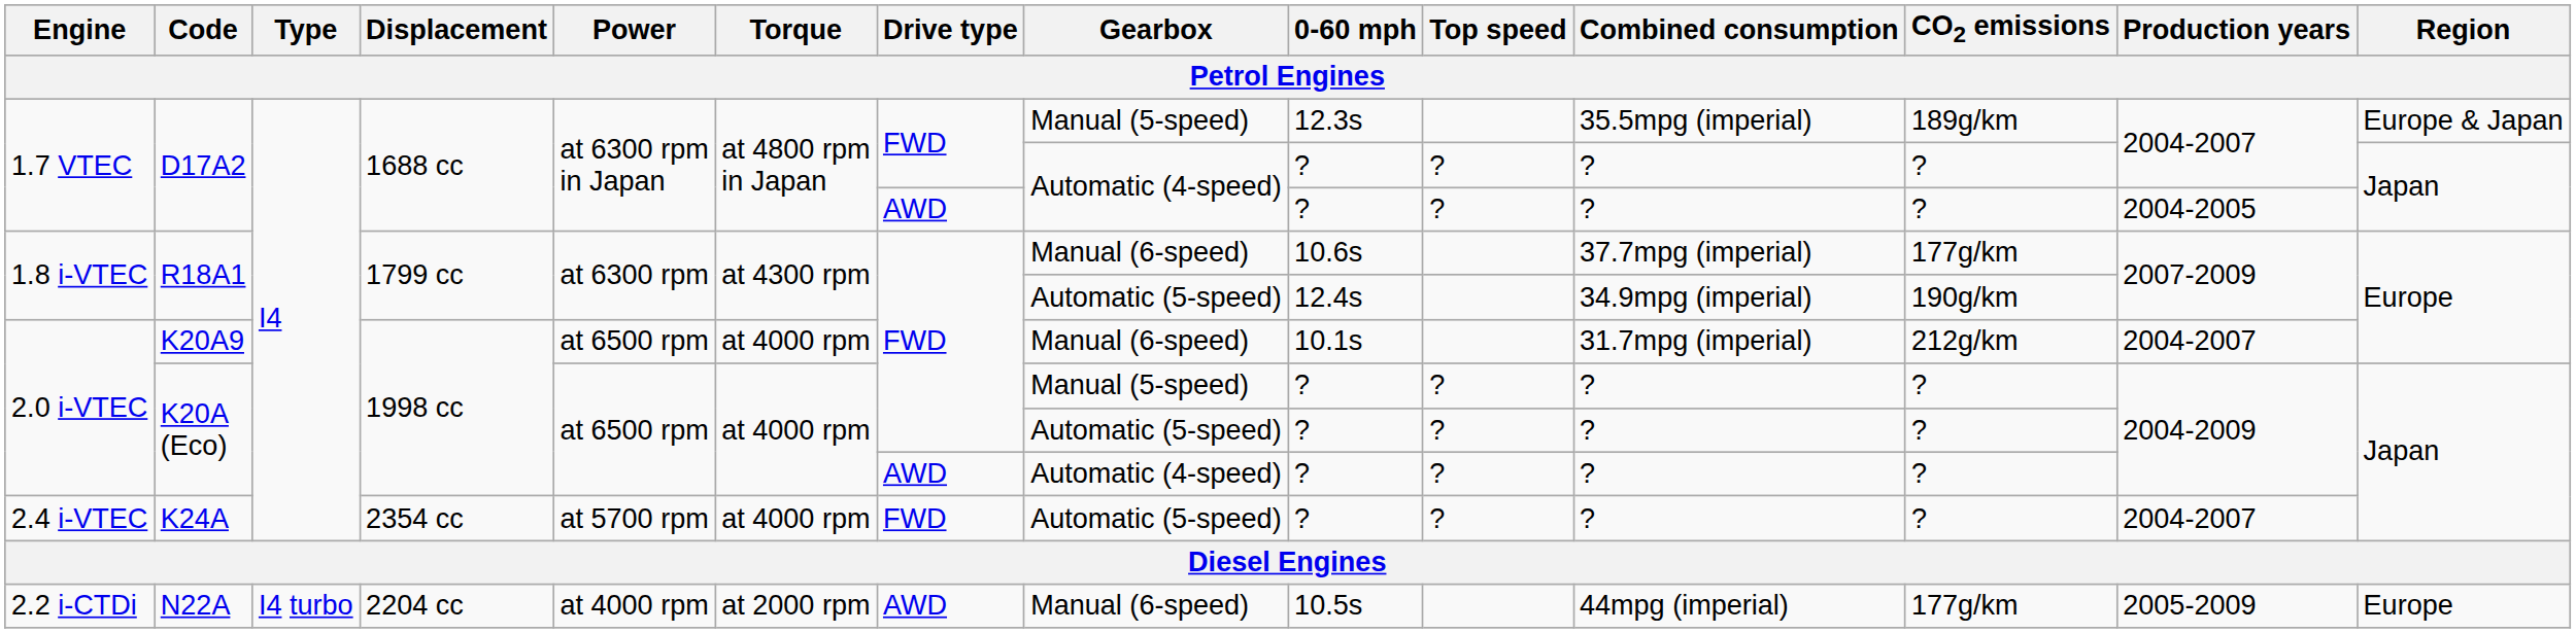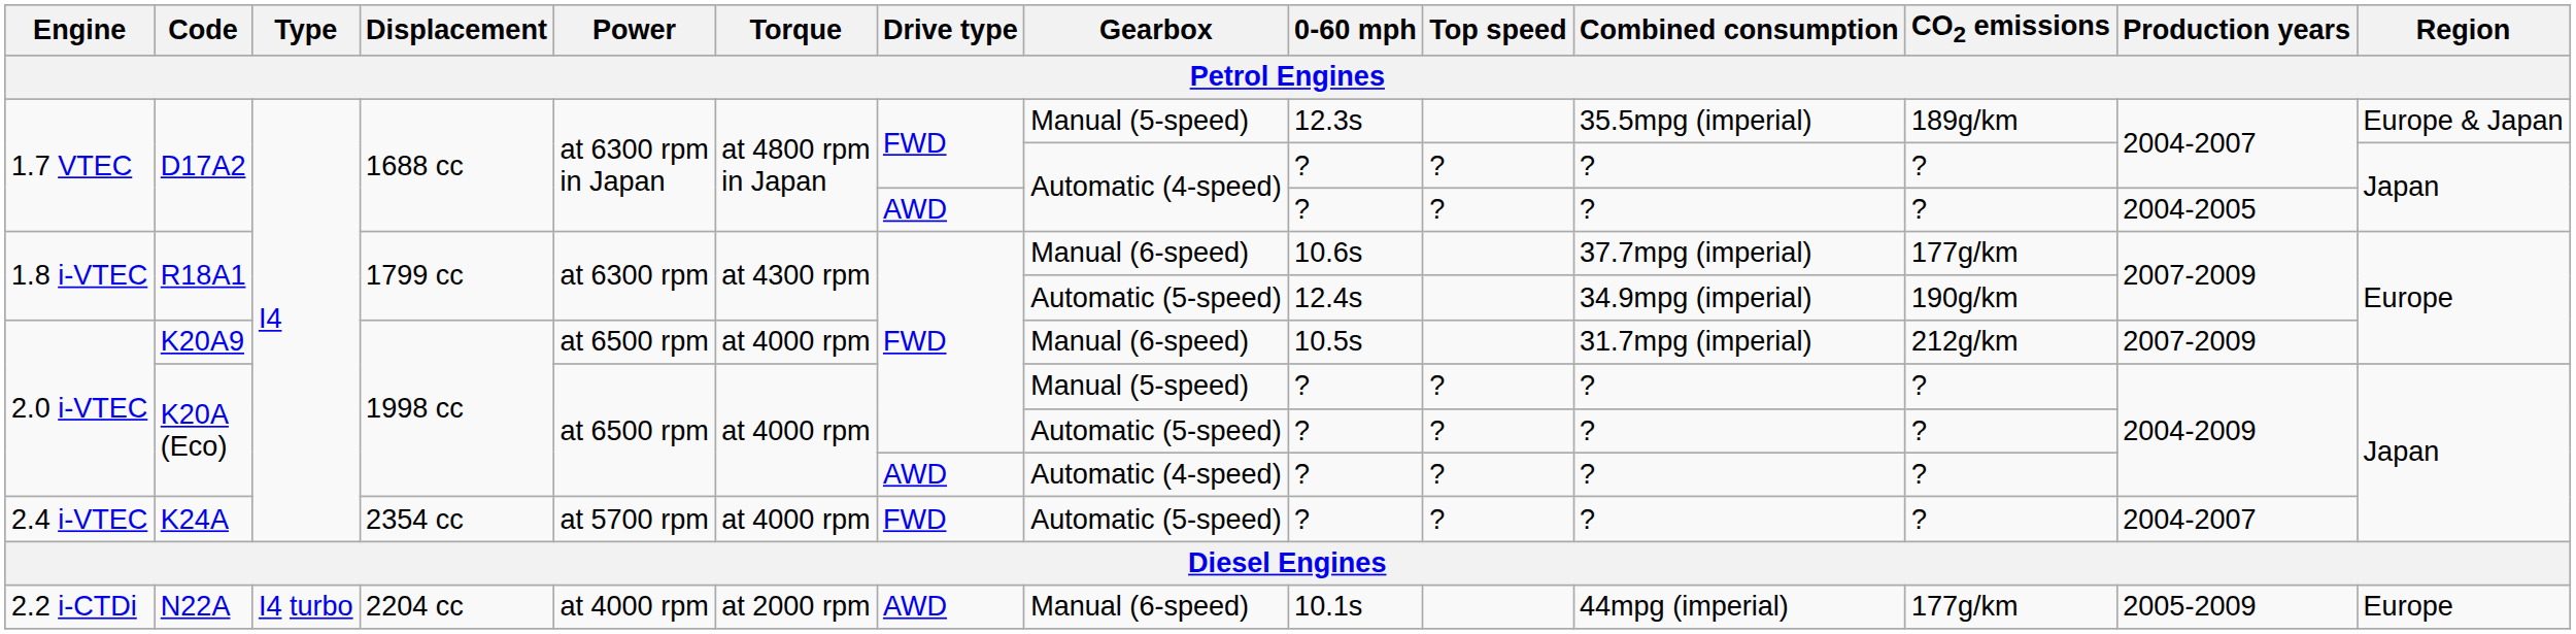K20A9 | 0-60 mph: 10.1s -> 10.5s
K20A9 | Production years: 2004-2007 -> 2007-2009
N22A | 0-60 mph: 10.5s -> 10.1s
